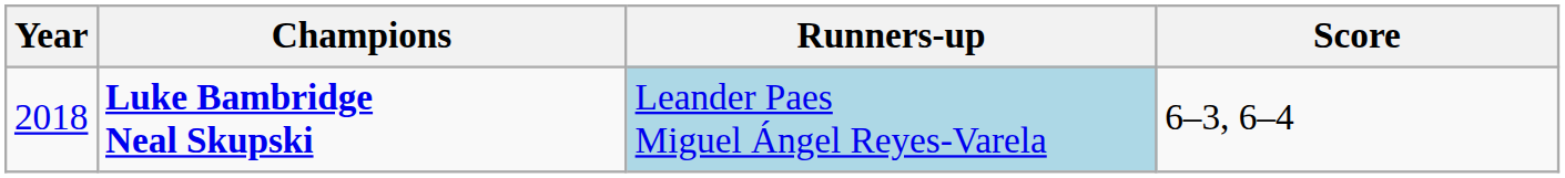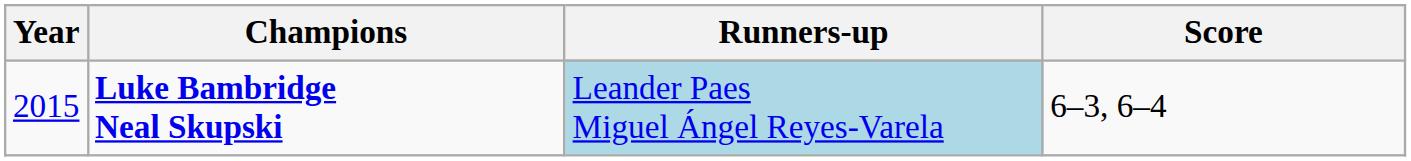Luke Bambridge Neal Skupski | Year: 2018 -> 2015
